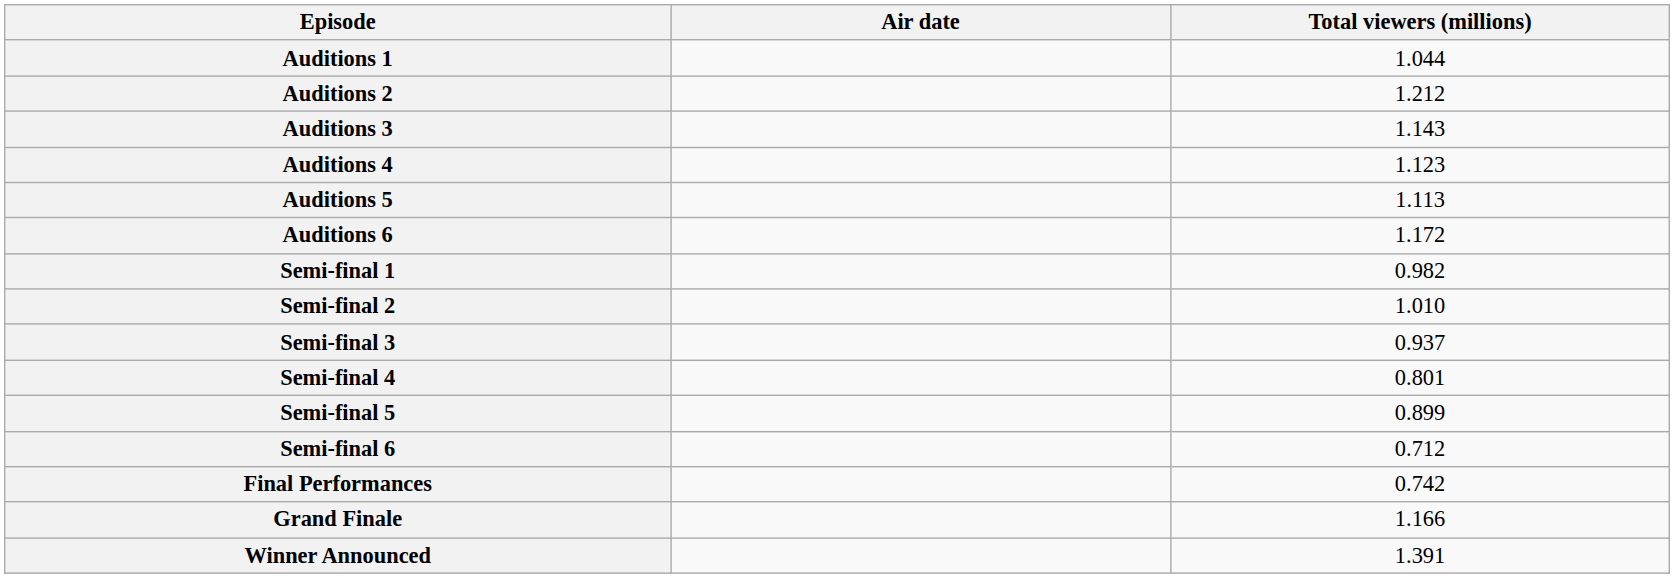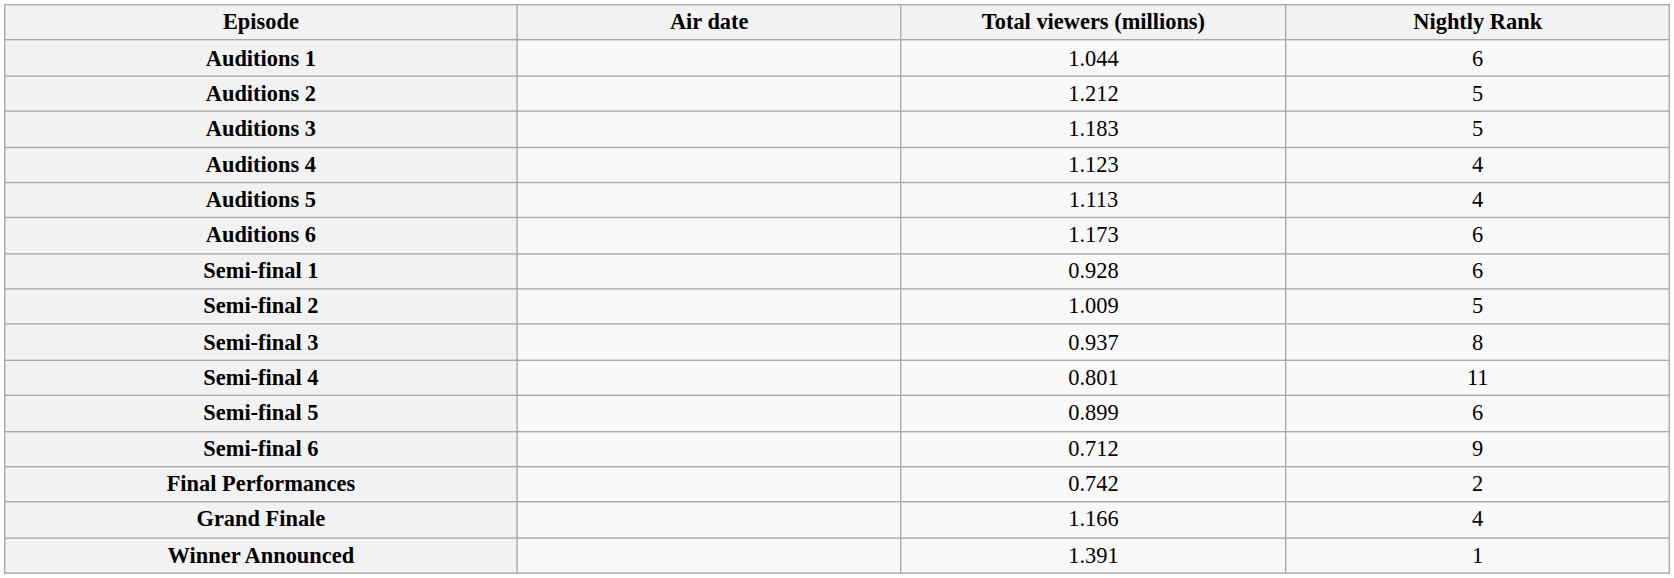+ column: Nightly Rank | 6 | 5 | 5 | 4 | 4 | 6 | 6 | 5 | 8 | 11 | 6 | 9 | 2 | 4 | 1
Auditions 3 | Total viewers (millions): 1.143 -> 1.183
Auditions 6 | Total viewers (millions): 1.172 -> 1.173
Semi-final 1 | Total viewers (millions): 0.982 -> 0.928
Semi-final 2 | Total viewers (millions): 1.010 -> 1.009
